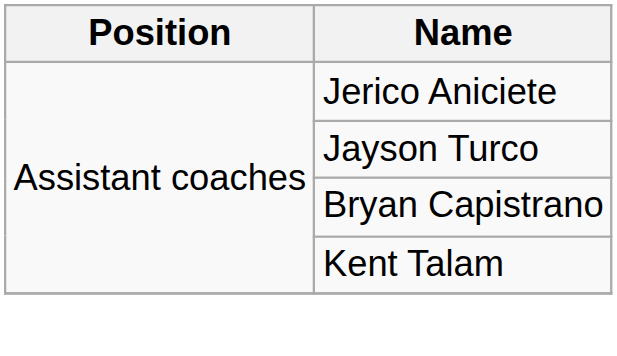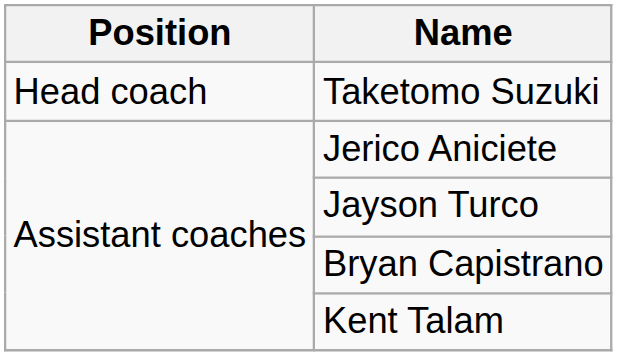+ row: Head coach | Taketomo Suzuki
